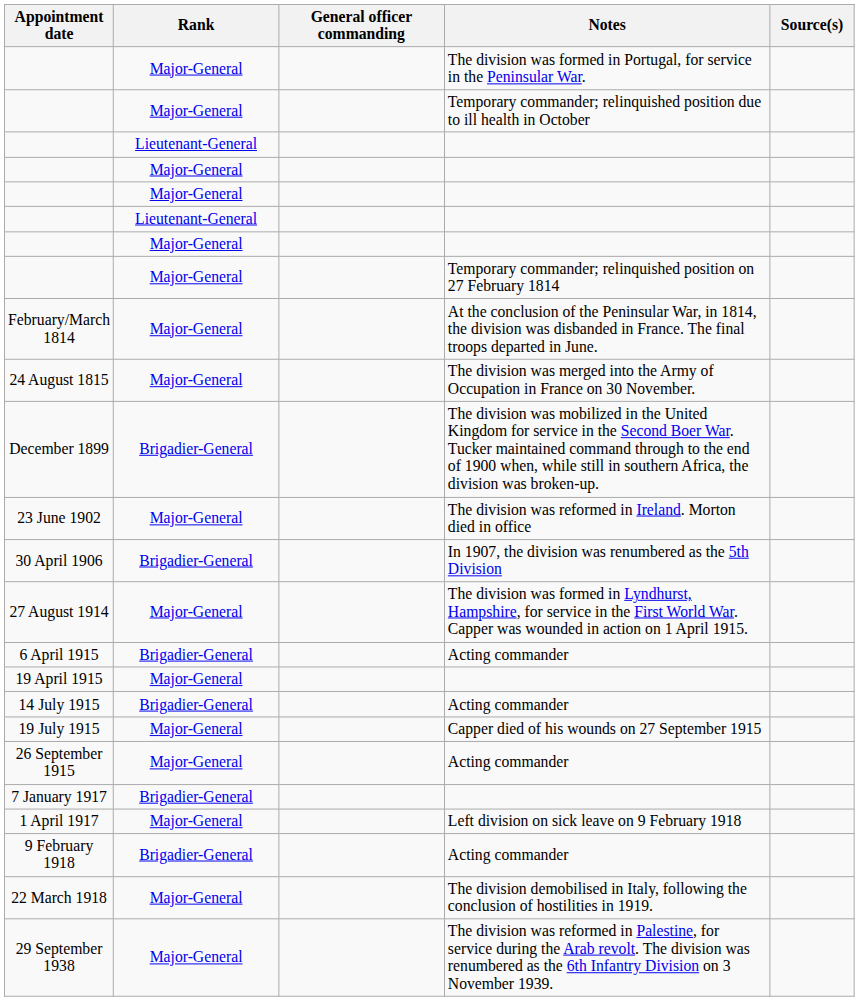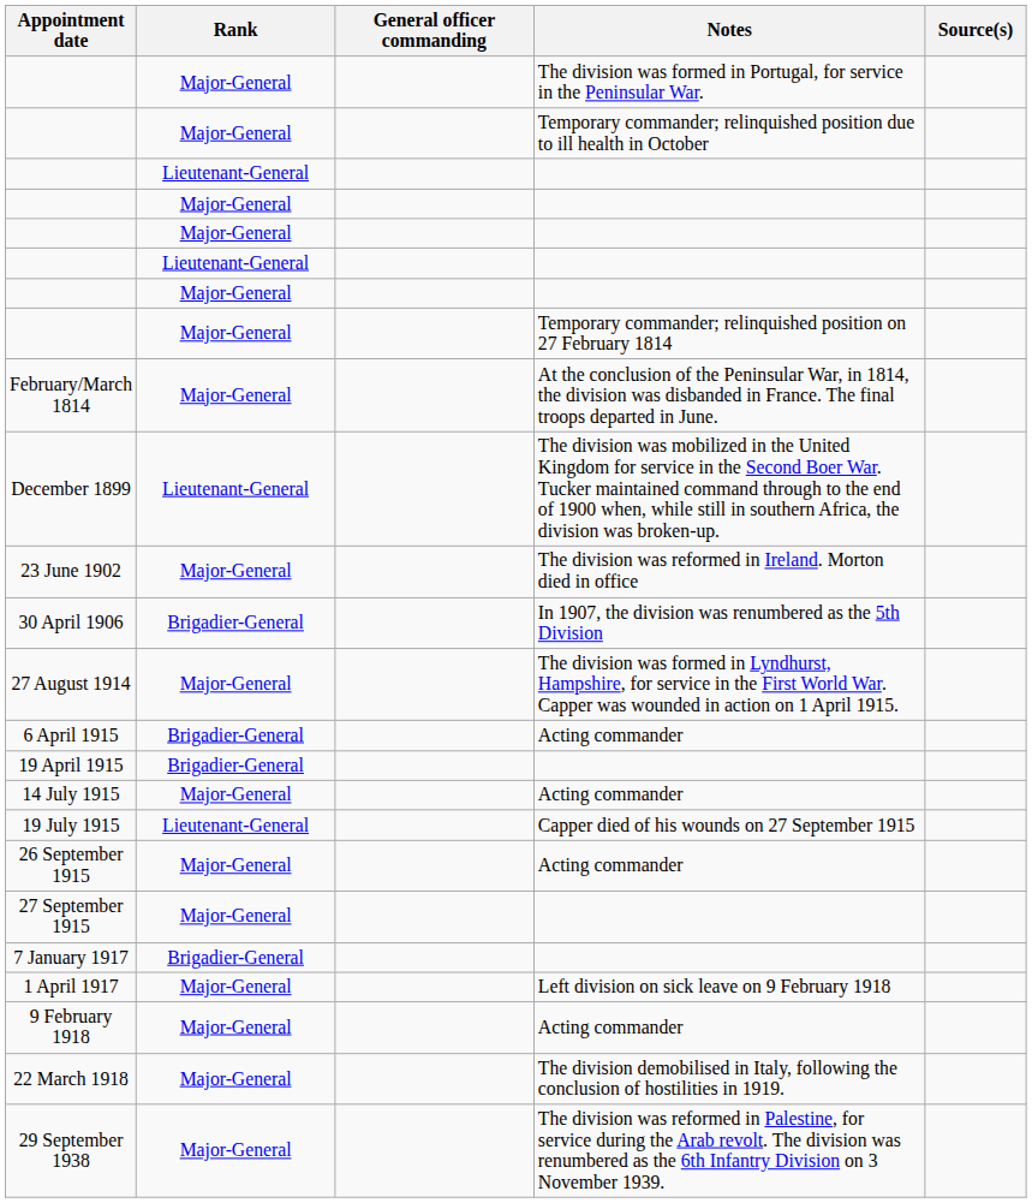- row: 24 August 1815 | Major-General | The division was merged into the Army of Occupation in France on 30 November.
December 1899 | Rank: Brigadier-General -> Lieutenant-General
19 April 1915 | Rank: Major-General -> Brigadier-General
14 July 1915 | Rank: Brigadier-General -> Major-General
19 July 1915 | Rank: Major-General -> Lieutenant-General
+ row: 27 September 1915 | Major-General
9 February 1918 | Rank: Brigadier-General -> Major-General
